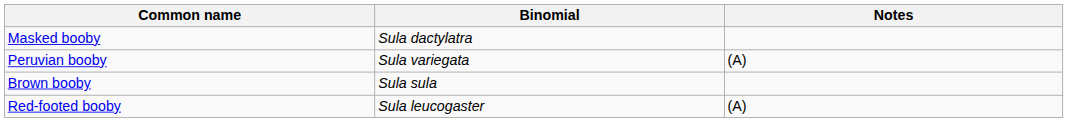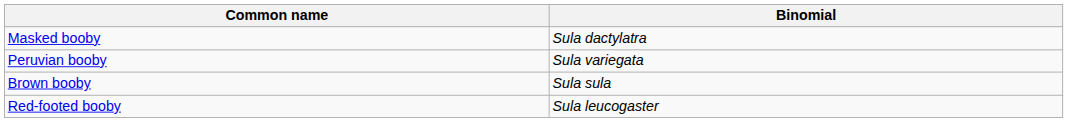- column: Notes | (A) | (A)
